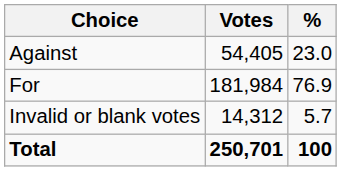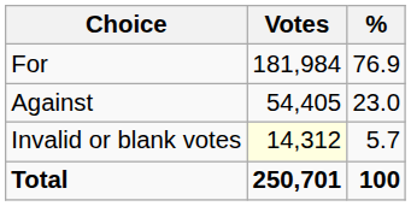rows swapped: For <-> Against
Invalid or blank votes | Votes: no background -> lightyellow background
